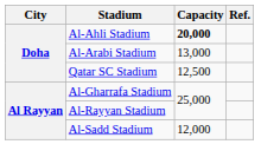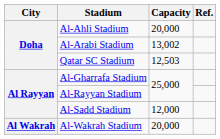Al-Ahli Stadium | Capacity: bold -> normal
Al-Arabi Stadium | Capacity: 13,000 -> 13,002
Qatar SC Stadium | Capacity: 12,500 -> 12,503
+ row: Al Wakrah | Al-Wakrah Stadium | 20,000
